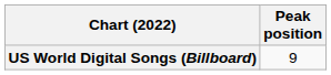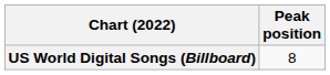US World Digital Songs (Billboard) | Peak position: 9 -> 8
